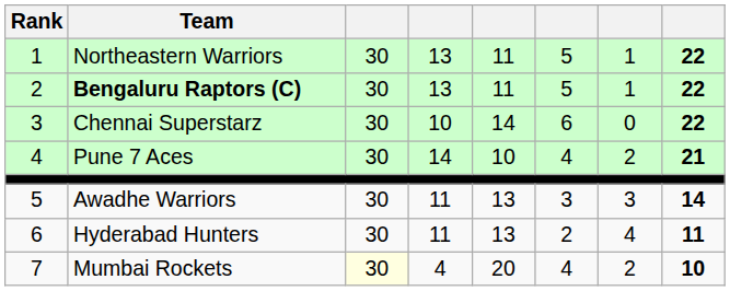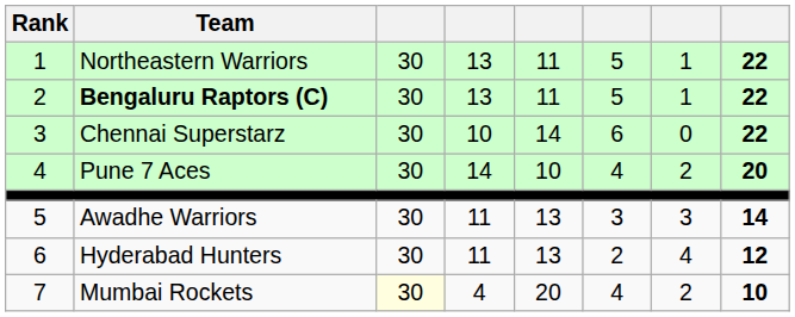Pune 7 Aces | column 8: 21 -> 20
Hyderabad Hunters | column 8: 11 -> 12
